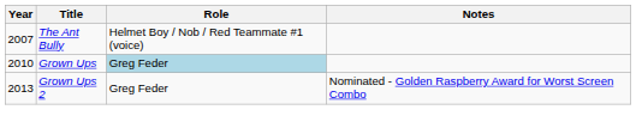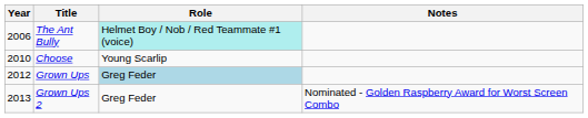The Ant Bully | Year: 2007 -> 2006
The Ant Bully | Role: no background -> paleturquoise background
+ row: 2010 | Choose | Young Scarlip
Grown Ups | Year: 2010 -> 2012
